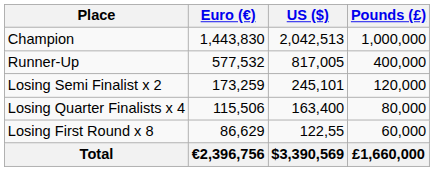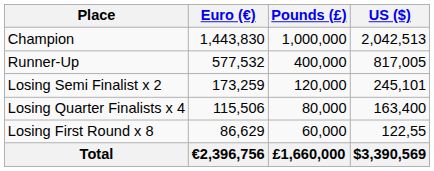columns swapped: Pounds (£) <-> US ($)
